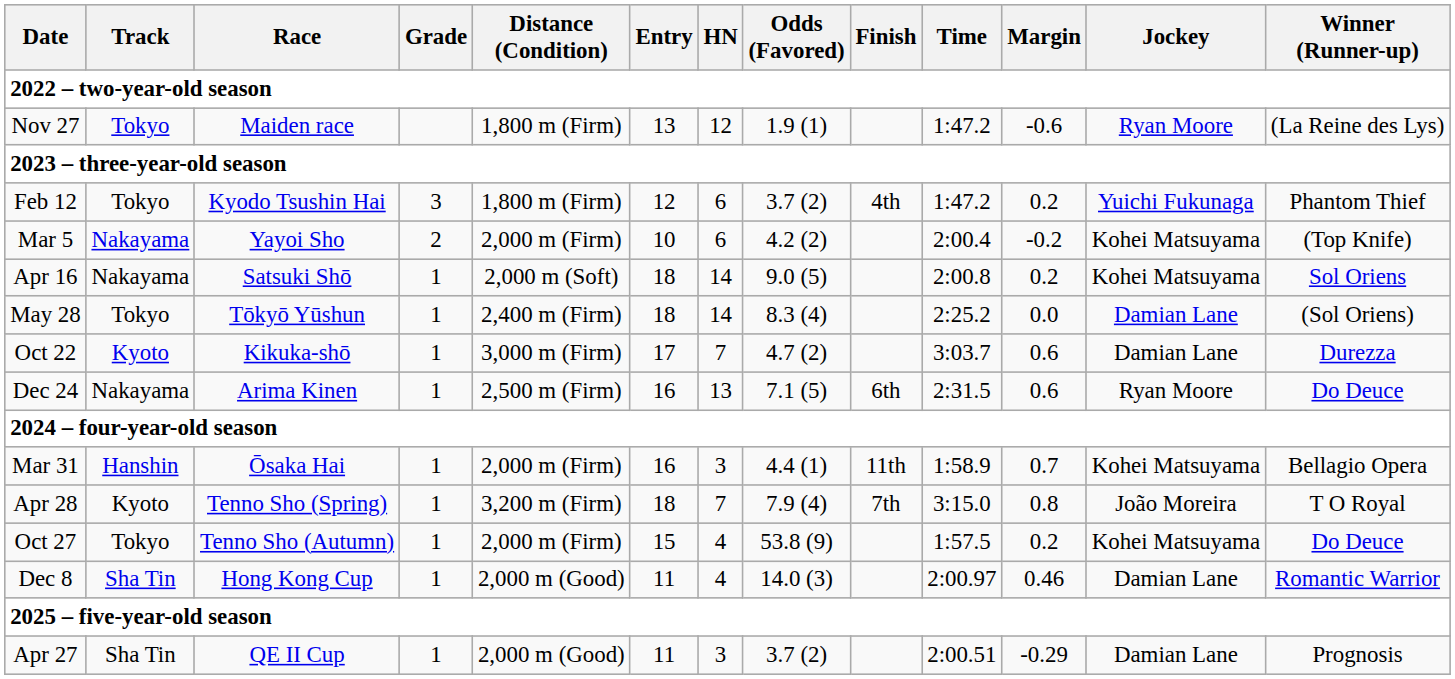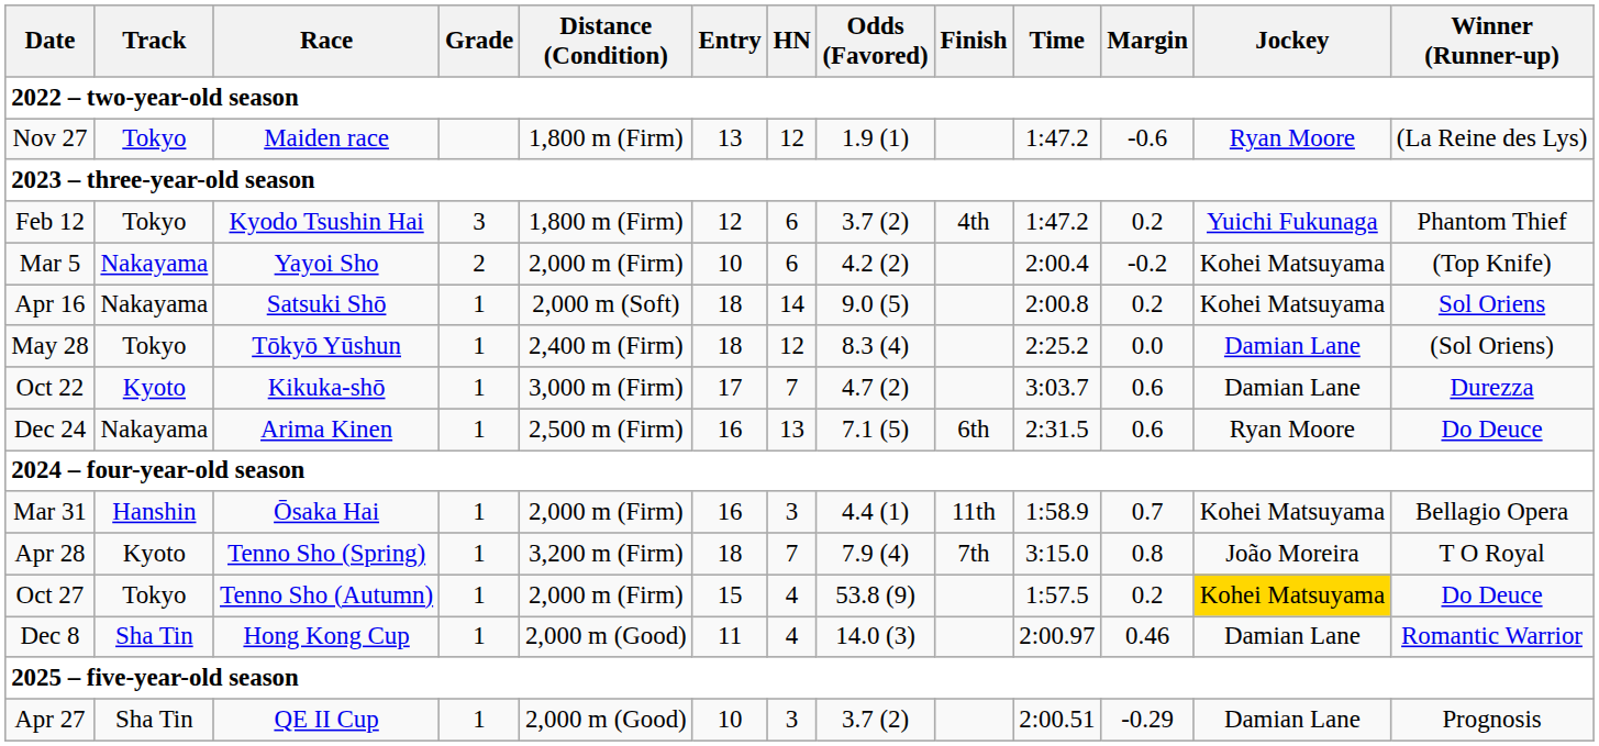May 28 | HN: 14 -> 12
Oct 27 | Jockey: no background -> gold background
Apr 27 | Entry: 11 -> 10
